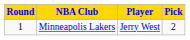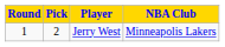columns swapped: Pick <-> NBA Club
